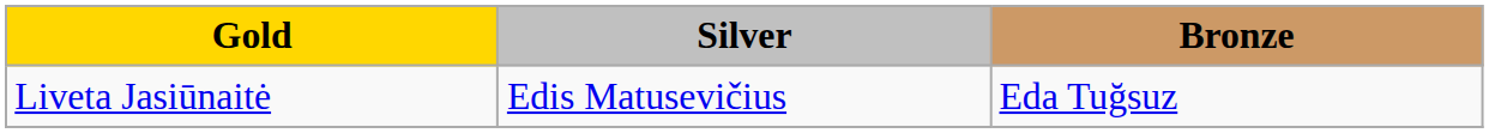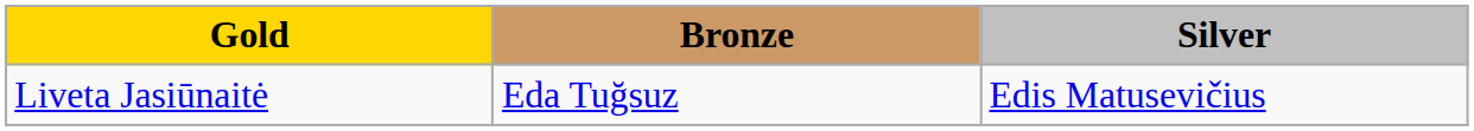columns swapped: Silver <-> Bronze
